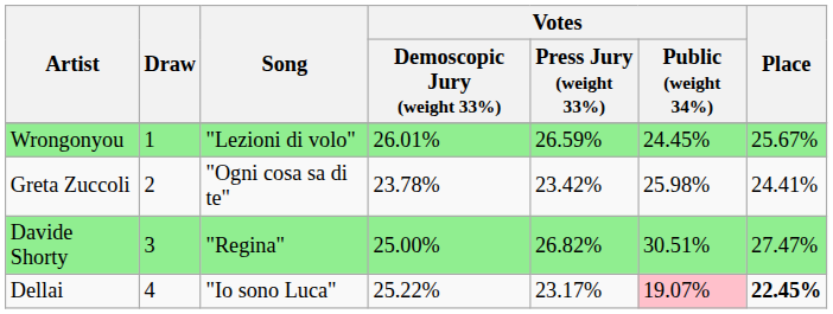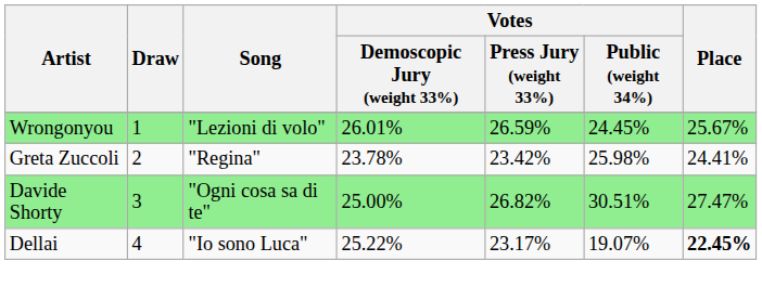Greta Zuccoli | Song: "Ogni cosa sa di te" -> "Regina"
Davide Shorty | Song: "Regina" -> "Ogni cosa sa di te"
Dellai | Votes / Public (weight 34%): pink background -> no background
